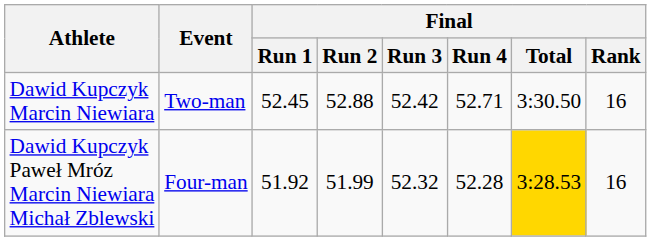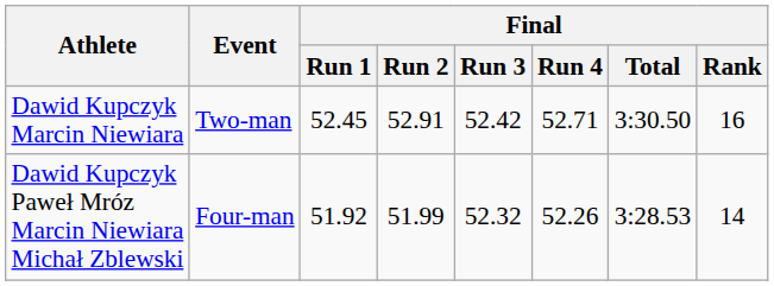Dawid Kupczyk Marcin Niewiara | Final / Run 2: 52.88 -> 52.91
Dawid Kupczyk Paweł Mróz Marcin Niewiara Michał Zblewski | Final / Run 4: 52.28 -> 52.26
Dawid Kupczyk Paweł Mróz Marcin Niewiara Michał Zblewski | Final / Total: gold background -> no background
Dawid Kupczyk Paweł Mróz Marcin Niewiara Michał Zblewski | Final / Rank: 16 -> 14
